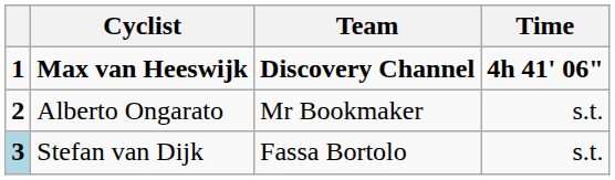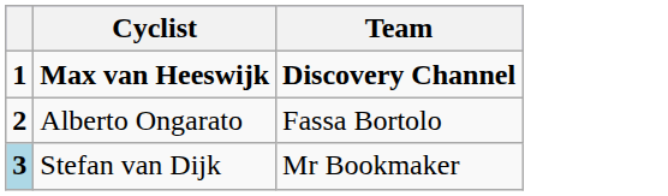- column: Time | 4h 41' 06" | s.t. | s.t.
Alberto Ongarato | Team: Mr Bookmaker -> Fassa Bortolo
Stefan van Dijk | Team: Fassa Bortolo -> Mr Bookmaker
